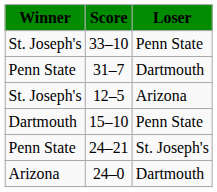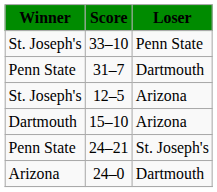15–10 | Loser: Penn State -> Arizona
